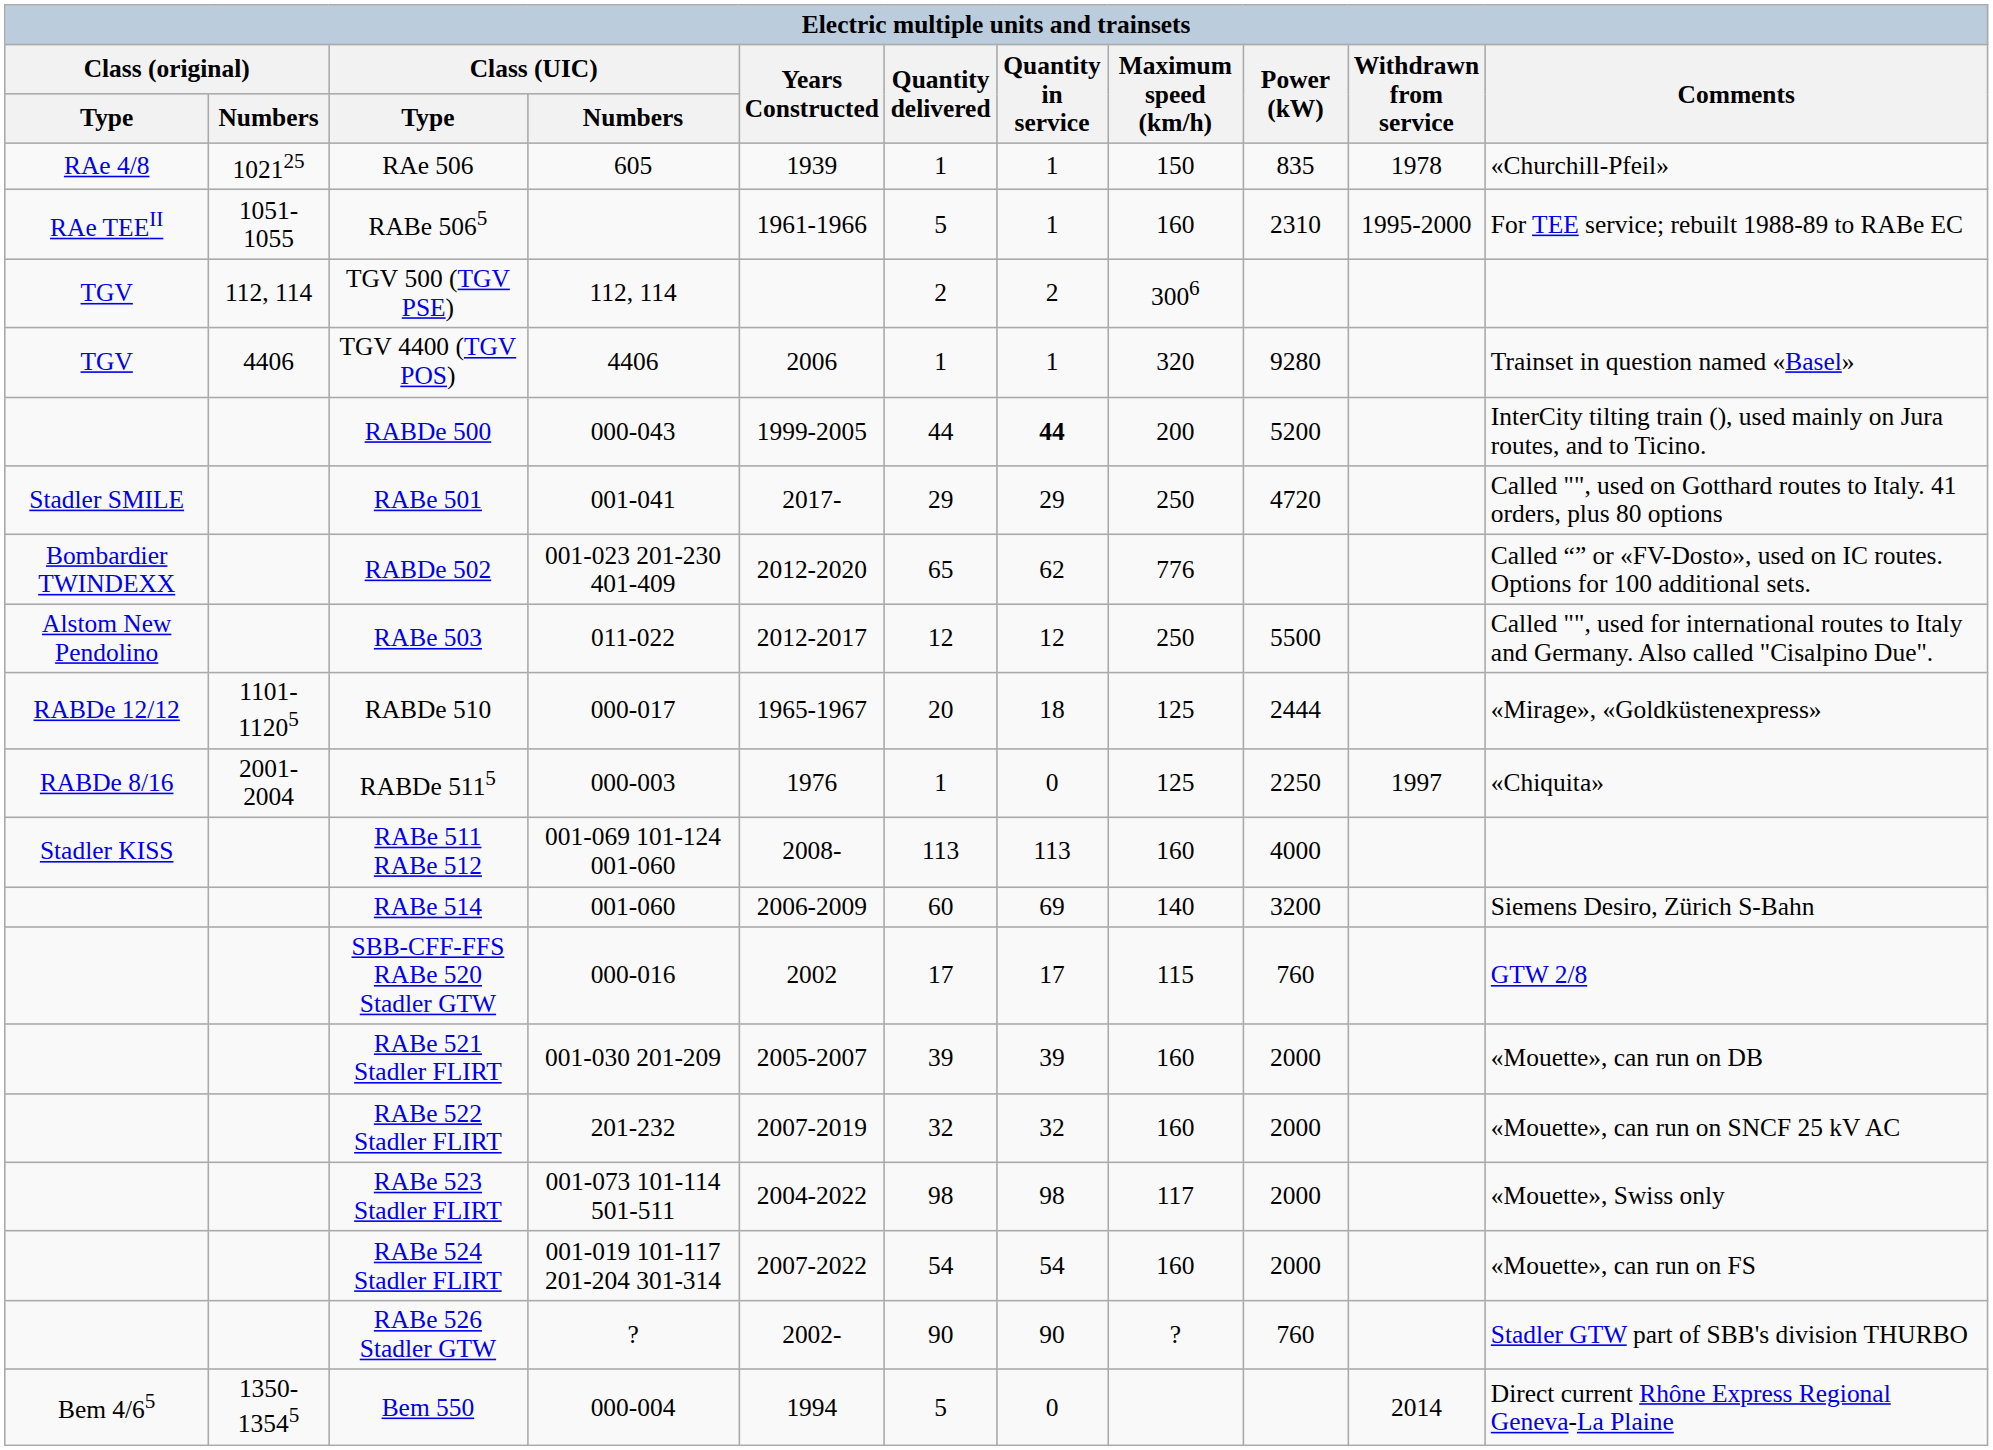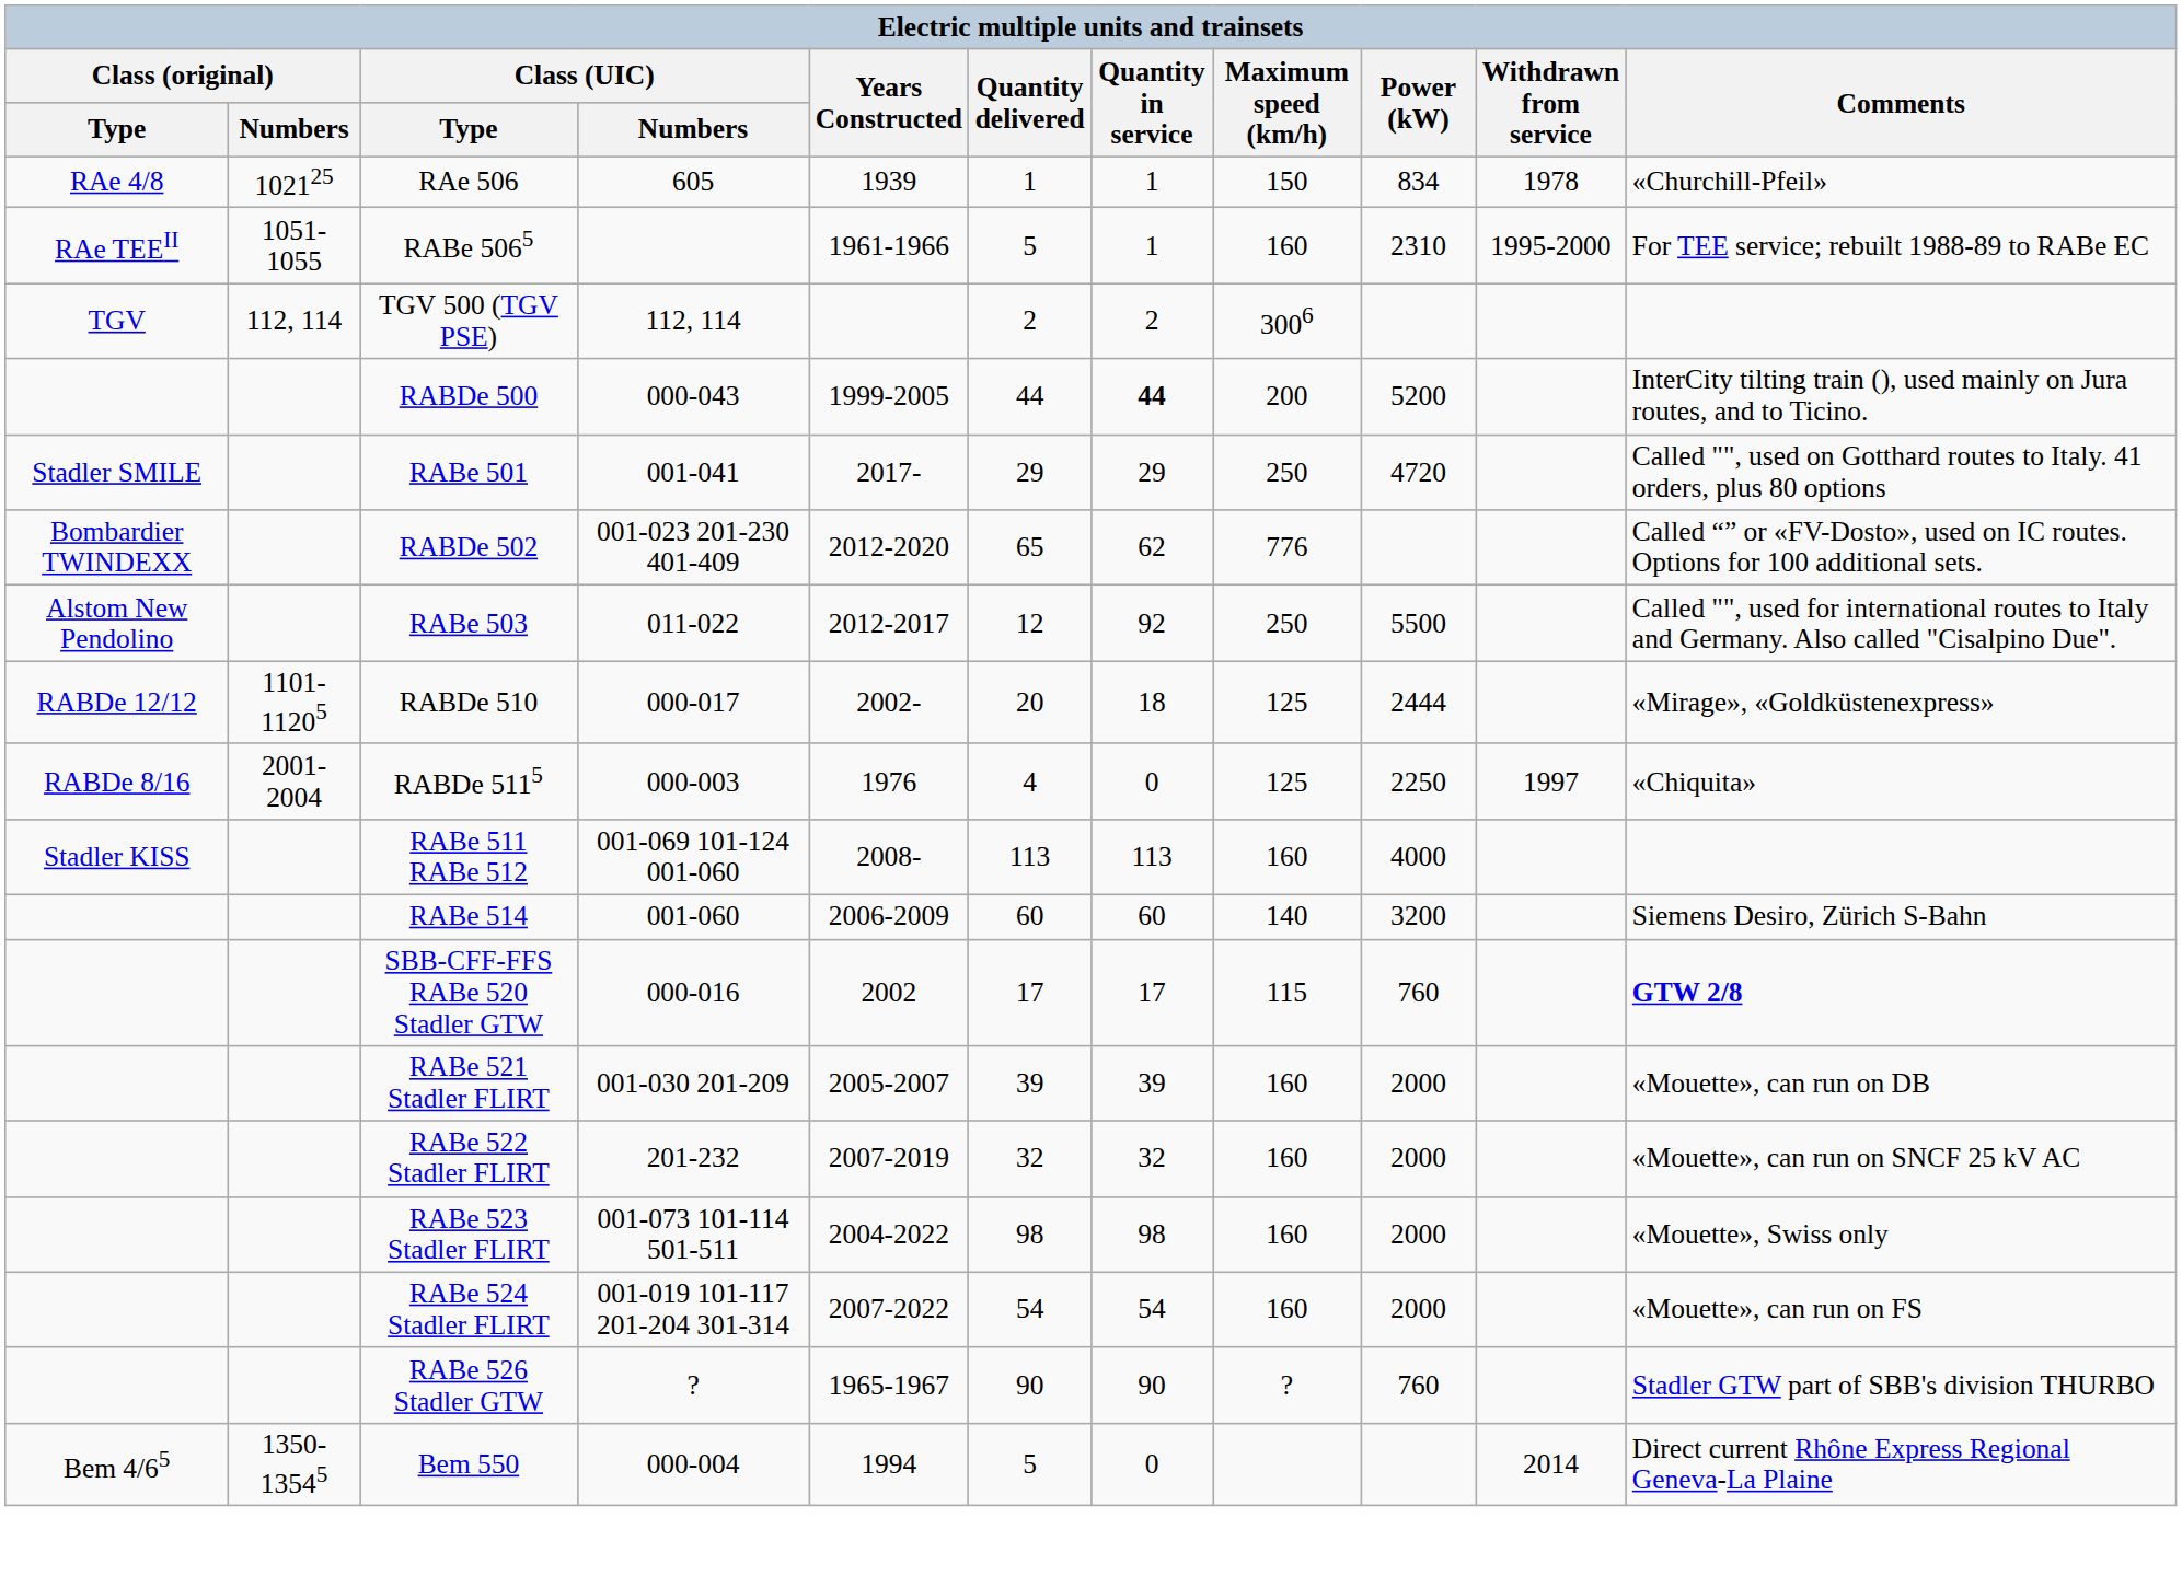RAe 506 | Power (kW): 835 -> 834
- row: TGV | 4406 | TGV 4400 (TGV POS) | 4406 | 2006 | 1 | 1 | 320 | 9280 | Trainset in question named «Basel»
RABe 503 | Quantity in service: 12 -> 92
RABDe 510 | Years Constructed: 1965-1967 -> 2002-
RABDe 5115 | Quantity delivered: 1 -> 4
RABe 514 | Quantity in service: 69 -> 60
SBB-CFF-FFS RABe 520 Stadler GTW | Comments: normal -> bold
RABe 523 Stadler FLIRT | Maximum speed (km/h): 117 -> 160
RABe 526 Stadler GTW | Years Constructed: 2002- -> 1965-1967
